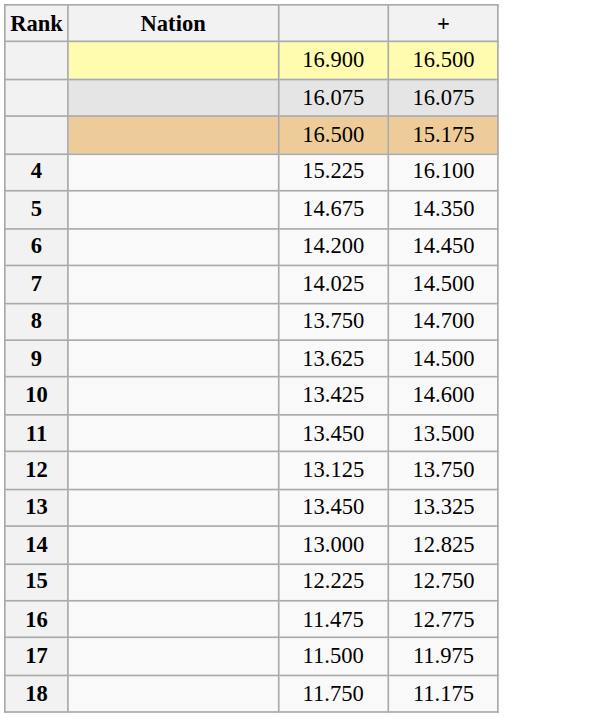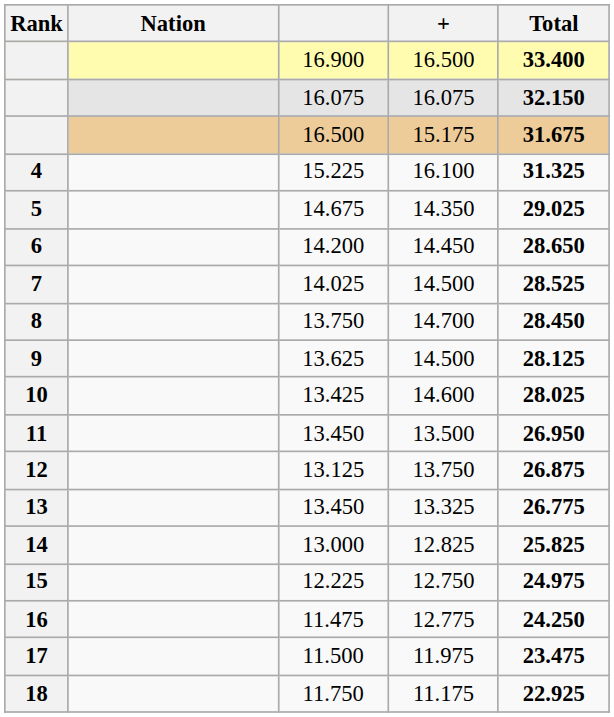+ column: Total | 33.400 | 32.150 | 31.675 | 31.325 | 29.025 | 28.650 | 28.525 | 28.450 | 28.125 | 28.025 | 26.950 | 26.875 | 26.775 | 25.825 | 24.975 | 24.250 | 23.475 | 22.925
